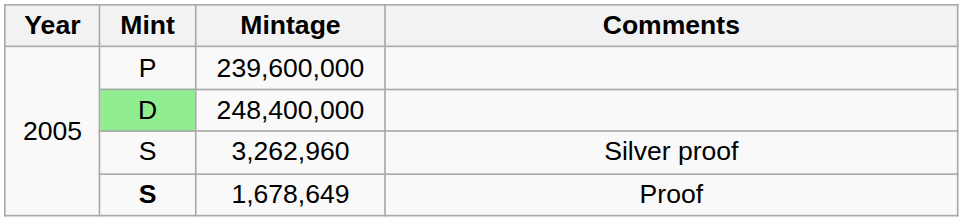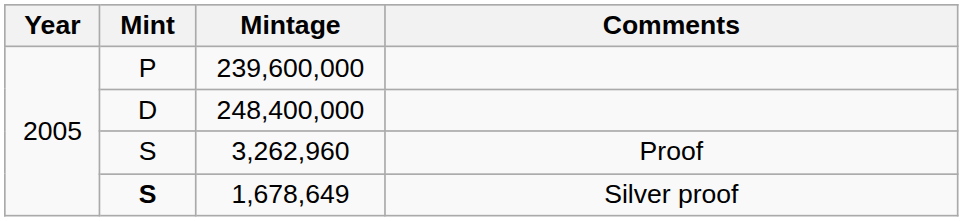248,400,000 | Mint: lightgreen background -> no background
3,262,960 | Comments: Silver proof -> Proof
1,678,649 | Comments: Proof -> Silver proof
